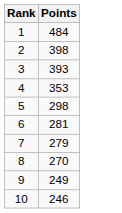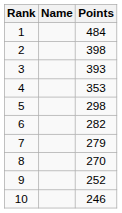+ column: Name
6 | Points: 281 -> 282
9 | Points: 249 -> 252
